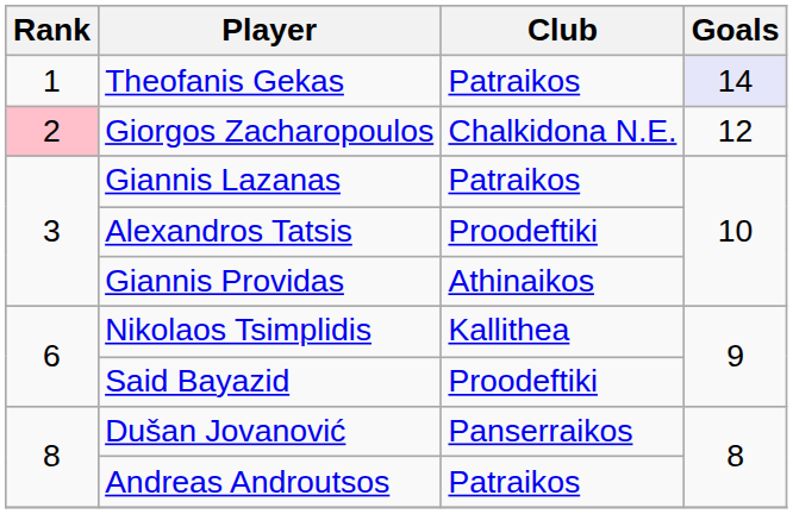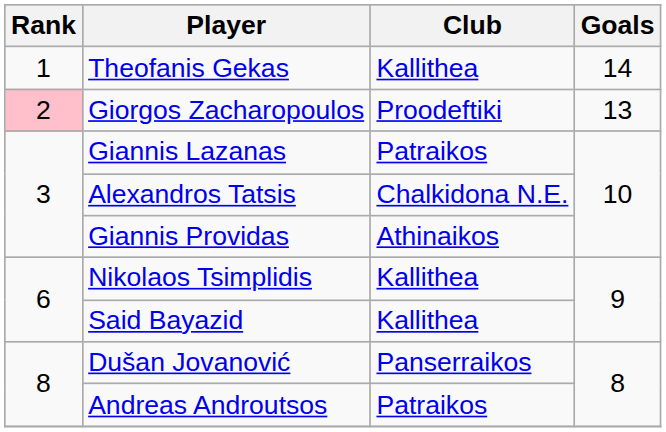Theofanis Gekas | Club: Patraikos -> Kallithea
Theofanis Gekas | Goals: lavender background -> no background
Giorgos Zacharopoulos | Club: Chalkidona N.E. -> Proodeftiki
Giorgos Zacharopoulos | Goals: 12 -> 13
Alexandros Tatsis | Club: Proodeftiki -> Chalkidona N.E.
Said Bayazid | Club: Proodeftiki -> Kallithea
